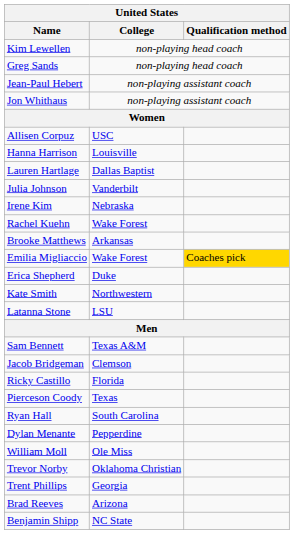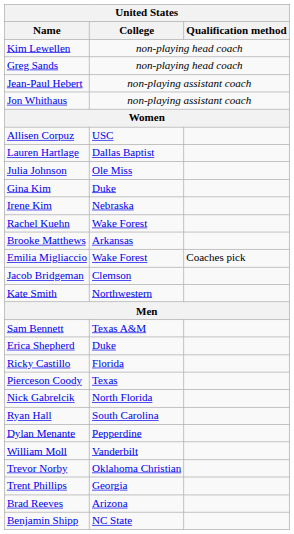- row: Hanna Harrison | Louisville
Julia Johnson | College: Vanderbilt -> Ole Miss
+ row: Gina Kim | Duke
Emilia Migliaccio | Qualification method: gold background -> no background
rows swapped: Erica Shepherd <-> Jacob Bridgeman
- row: Latanna Stone | LSU
+ row: Nick Gabrelcik | North Florida
William Moll | College: Ole Miss -> Vanderbilt
